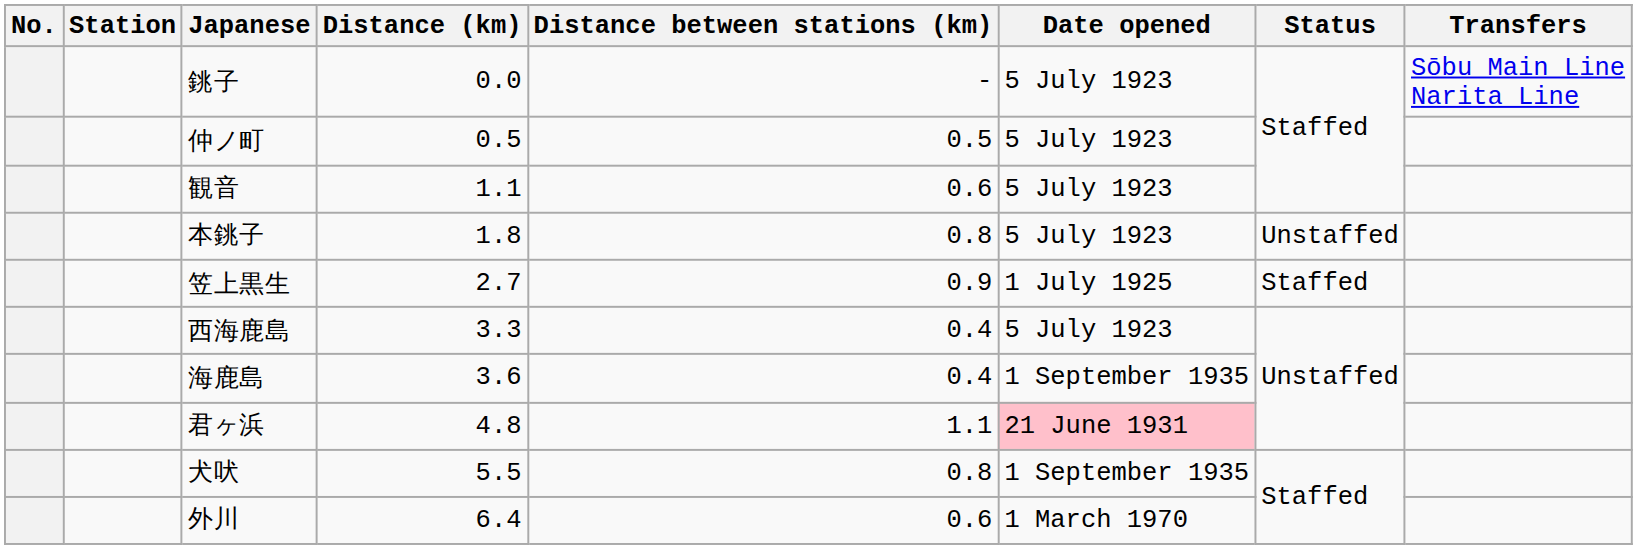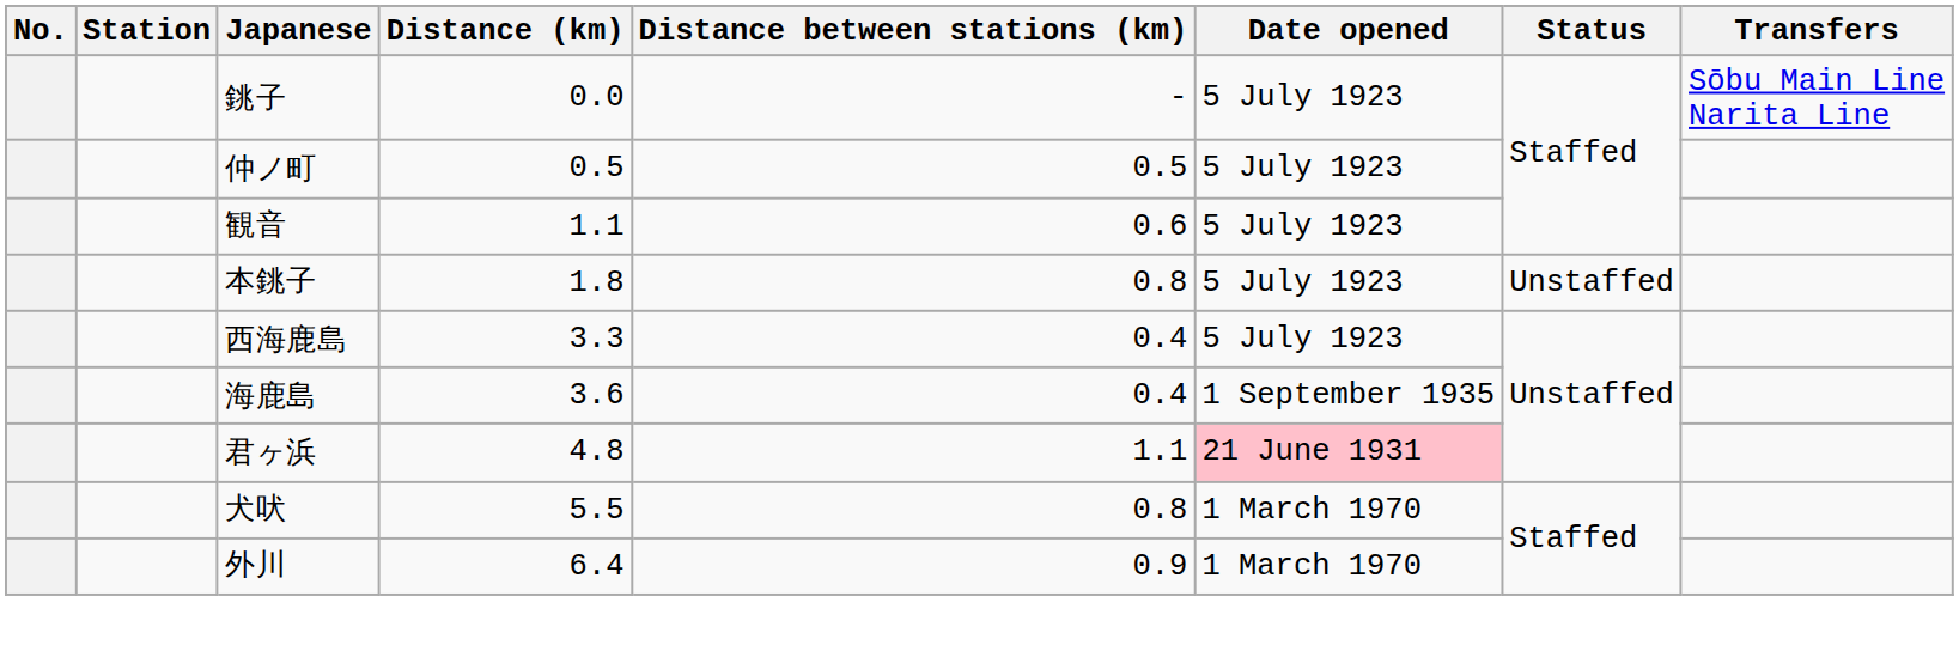- row: 笠上黒生 | 2.7 | 0.9 | 1 July 1925 | Staffed
犬吠 | Date opened: 1 September 1935 -> 1 March 1970
外川 | Distance between stations (km): 0.6 -> 0.9
